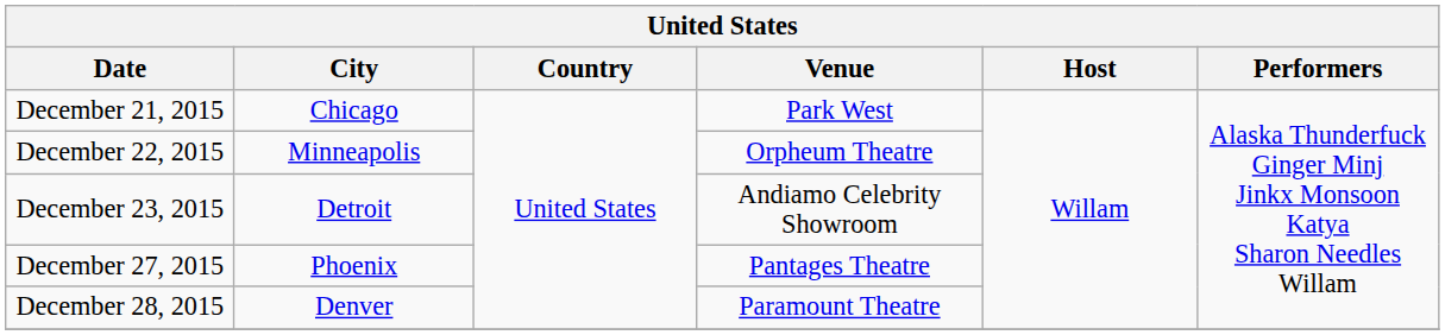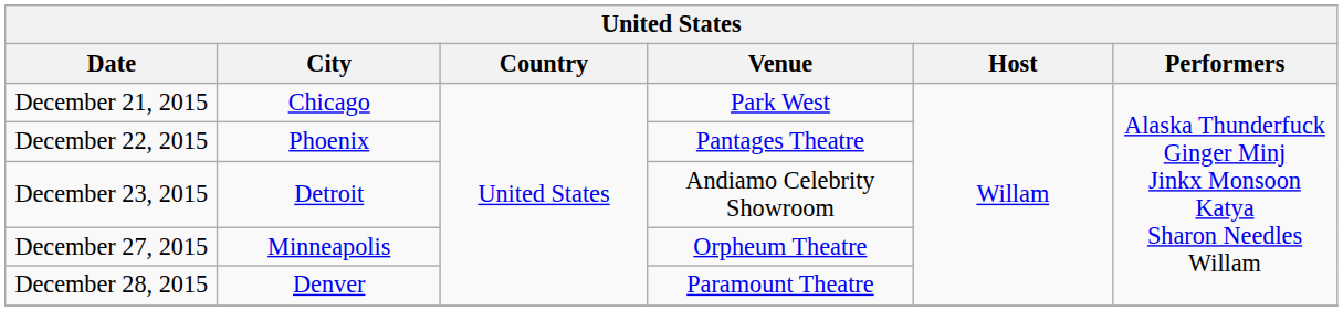December 22, 2015 | City: Minneapolis -> Phoenix
December 22, 2015 | Venue: Orpheum Theatre -> Pantages Theatre
December 27, 2015 | City: Phoenix -> Minneapolis
December 27, 2015 | Venue: Pantages Theatre -> Orpheum Theatre
